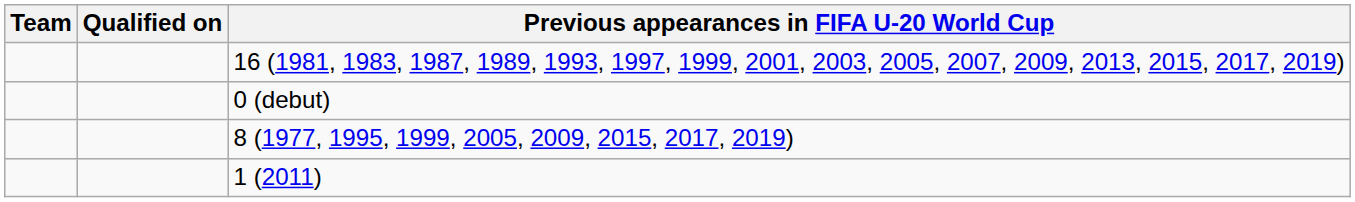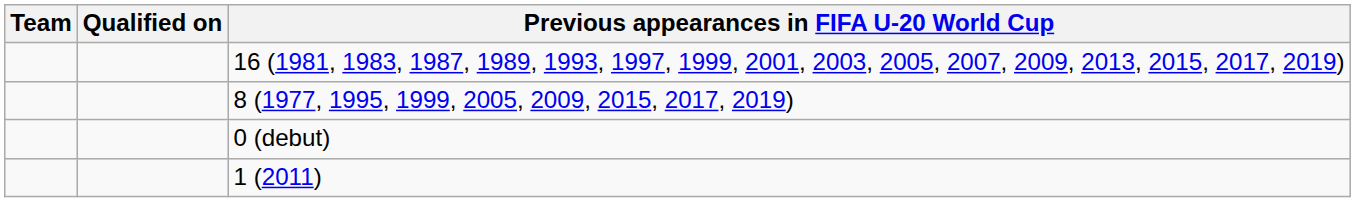rows swapped: 8 (1977, 1995, 1999, 2005, 2009, 2015, 2017, 2019) <-> 0 (debut)
